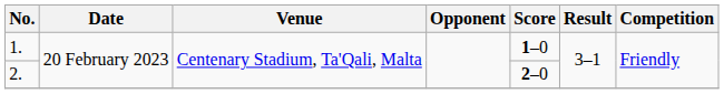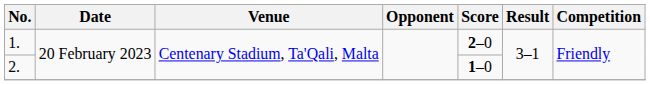1. | Score: 1–0 -> 2–0
2. | Score: 2–0 -> 1–0
